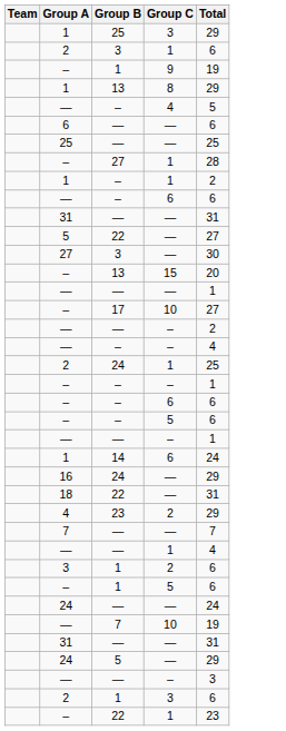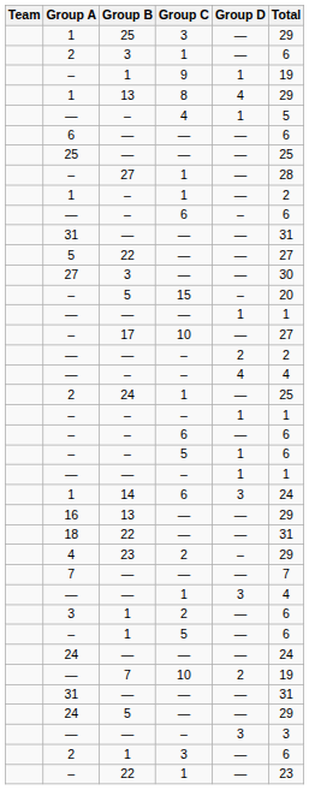+ column: Group D | — | — | 1 | 4 | 1 | — | — | — | — | – | — | — | — | – | 1 | — | 2 | 4 | — | 1 | — | 1 | 1 | 3 | — | — | – | — | 3 | — | — | — | 2 | — | — | 3 | — | —
– / 15 | Group B: 13 -> 5
16 | Group B: 24 -> 13
